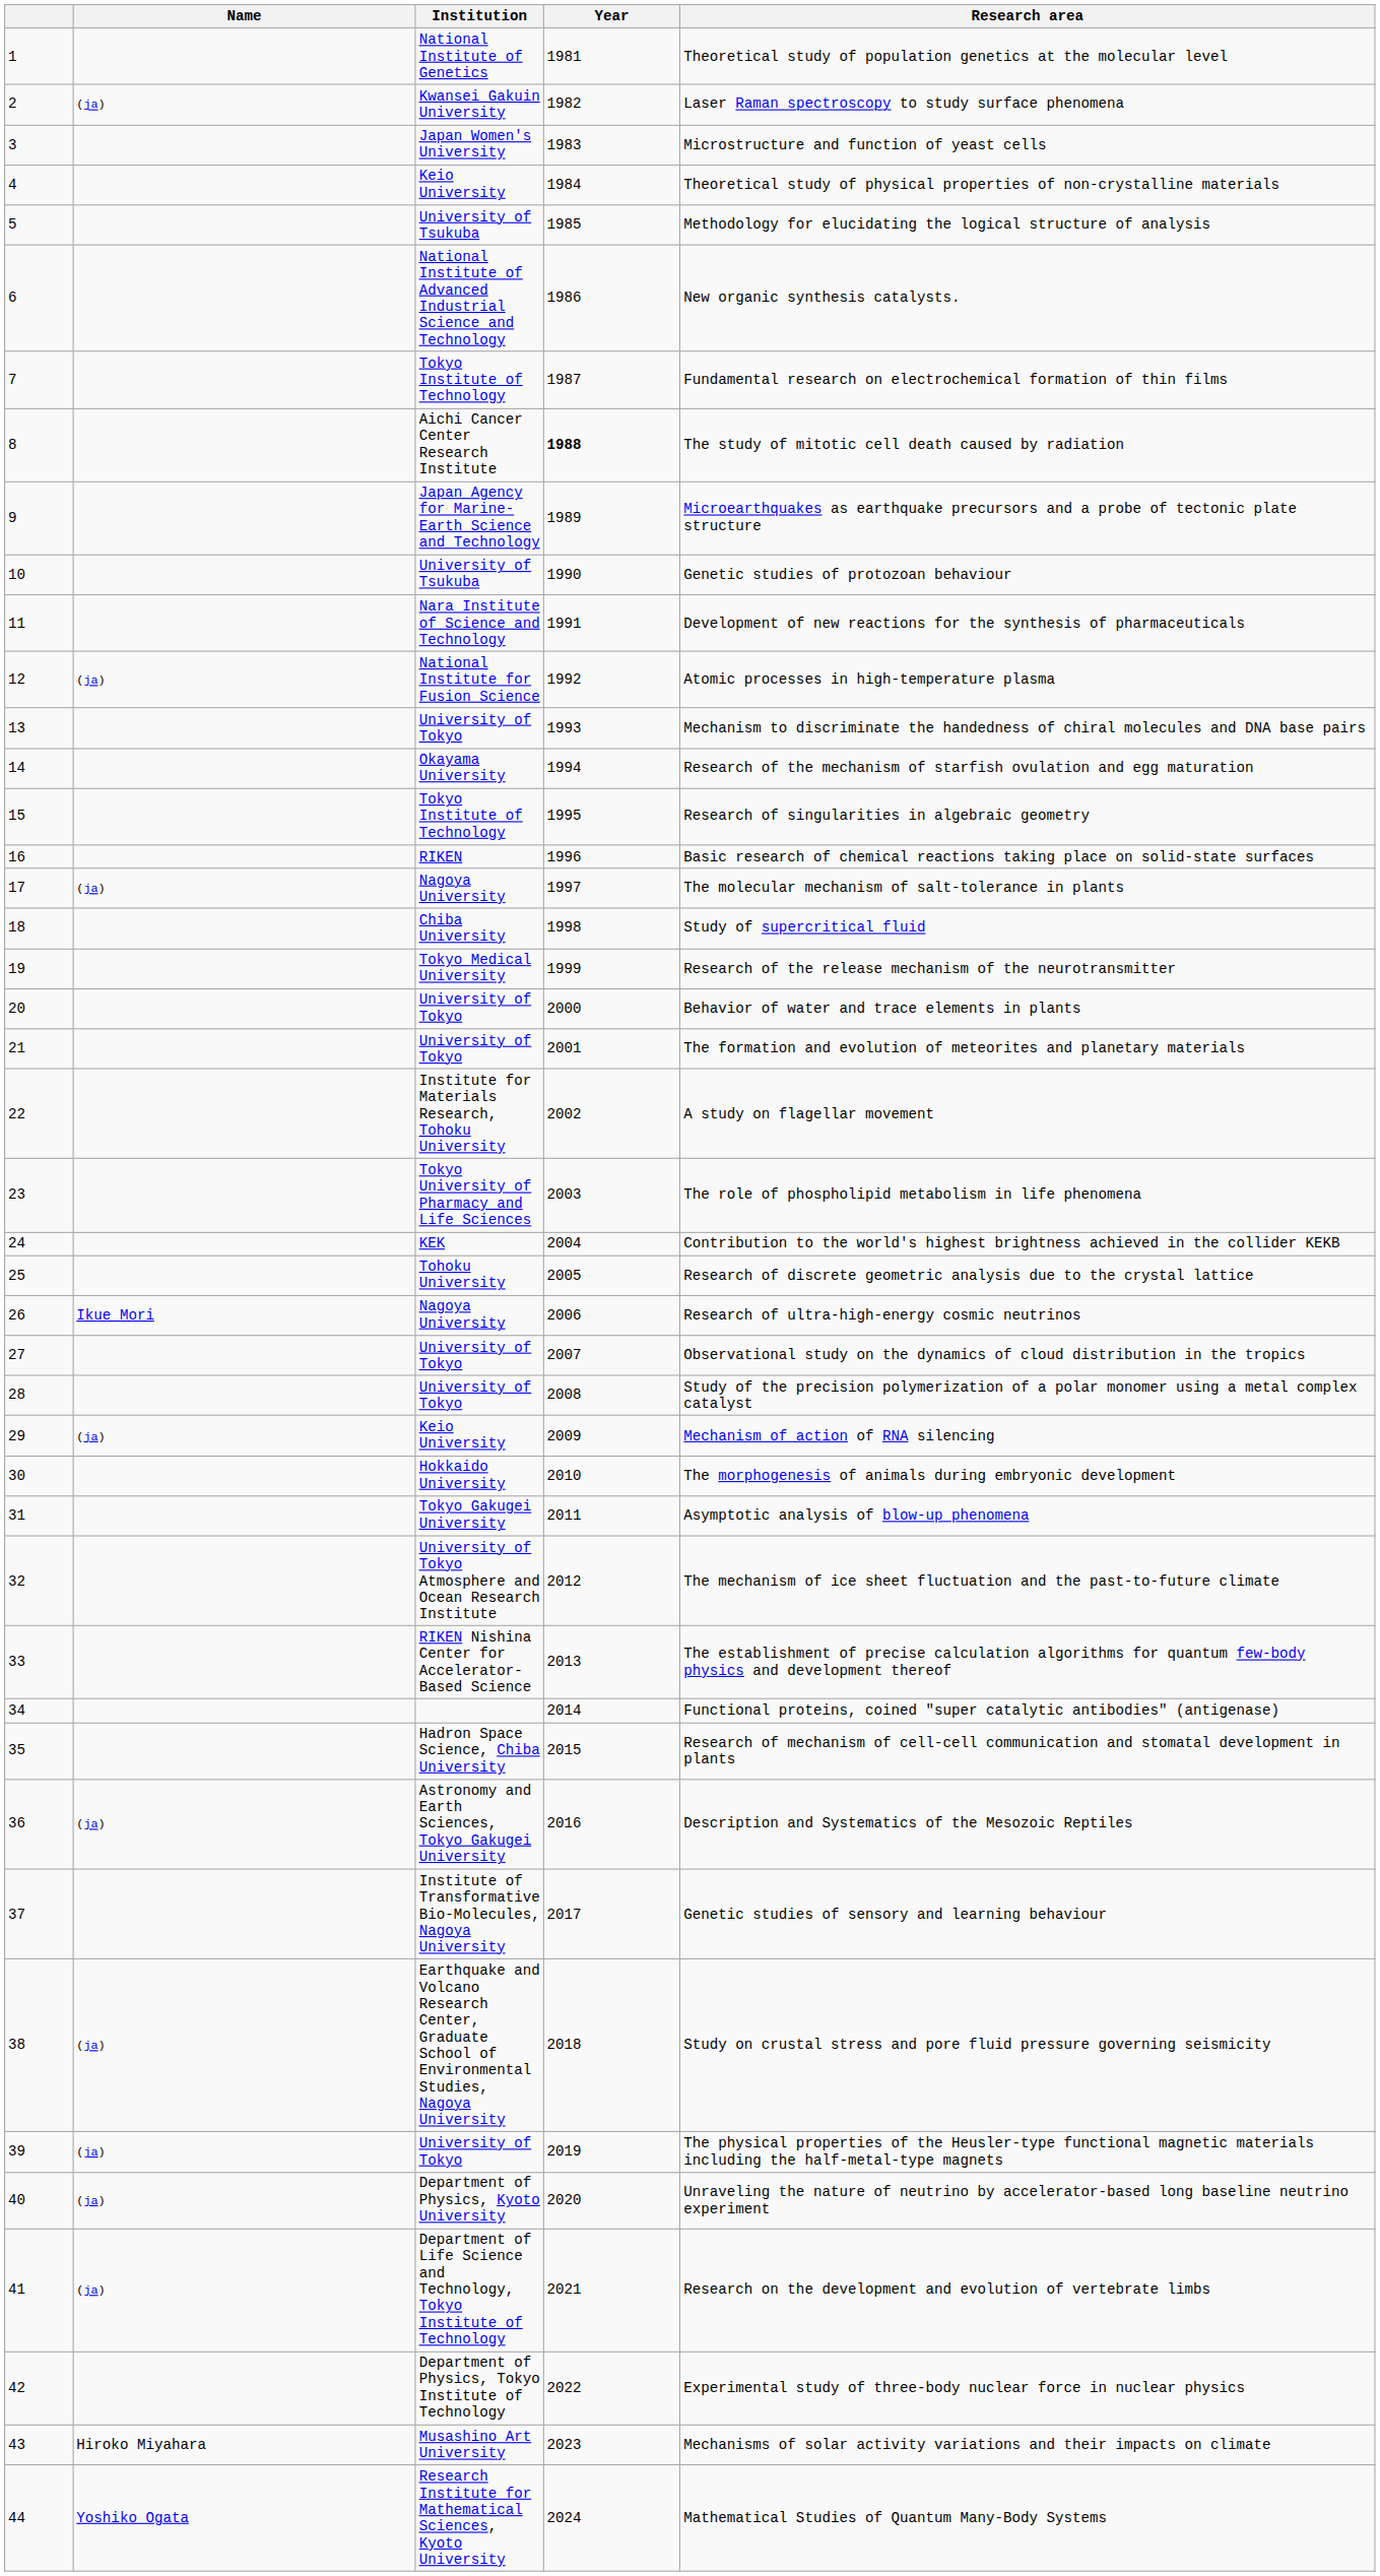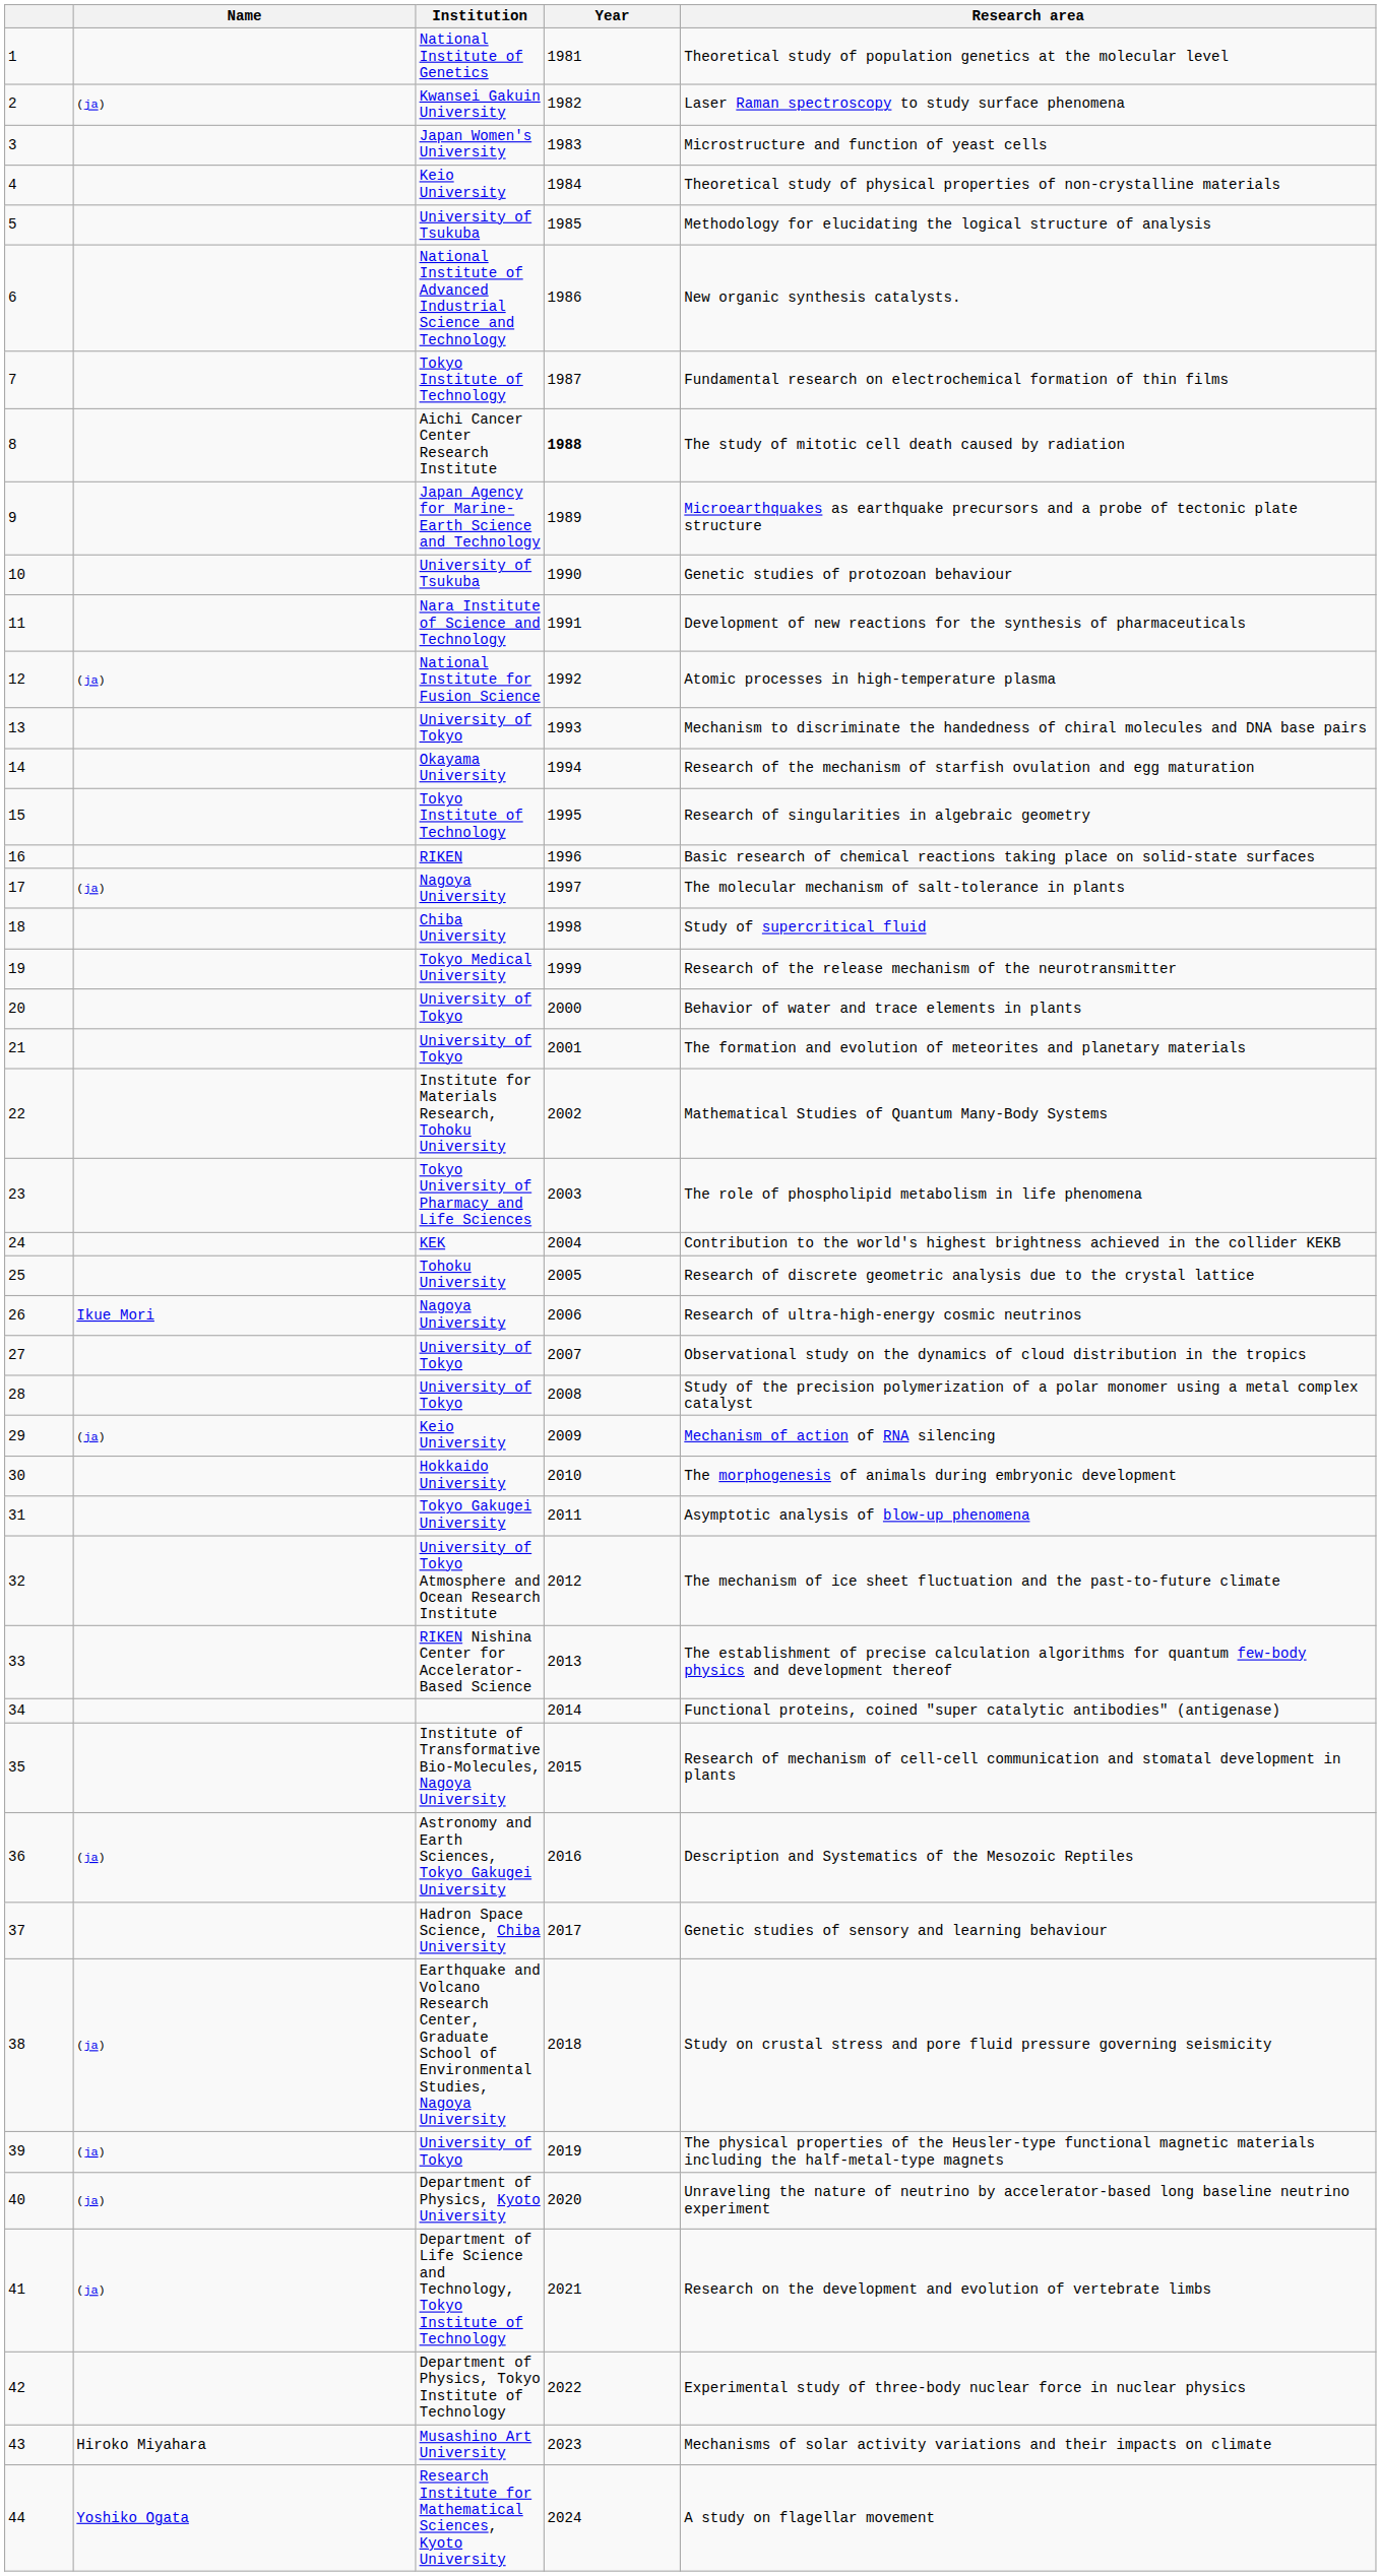22 | Research area: A study on flagellar movement -> Mathematical Studies of Quantum Many-Body Systems
35 | Institution: Hadron Space Science, Chiba University -> Institute of Transformative Bio-Molecules, Nagoya University
37 | Institution: Institute of Transformative Bio-Molecules, Nagoya University -> Hadron Space Science, Chiba University
44 | Research area: Mathematical Studies of Quantum Many-Body Systems -> A study on flagellar movement
